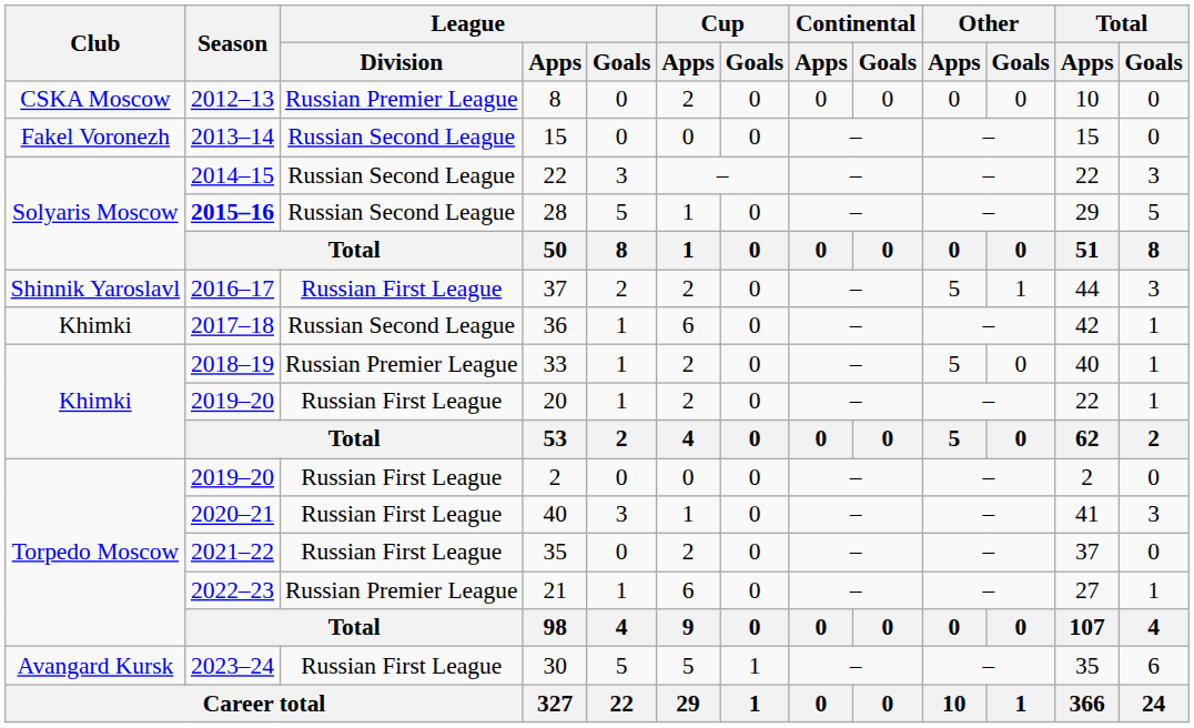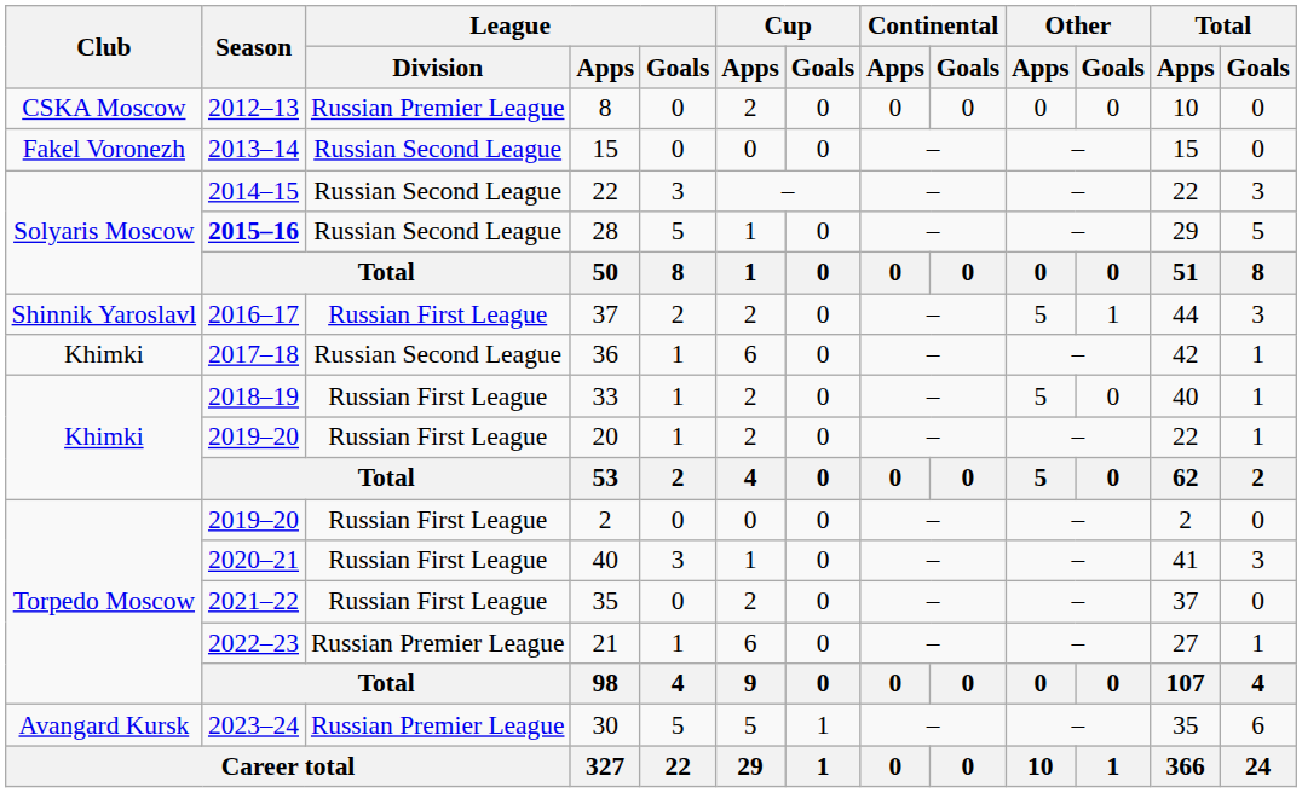33 | League / Division: Russian Premier League -> Russian First League
30 | League / Division: Russian First League -> Russian Premier League
